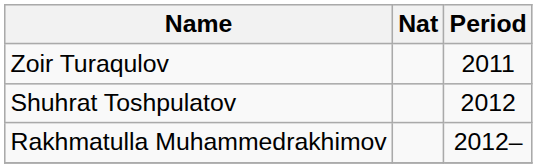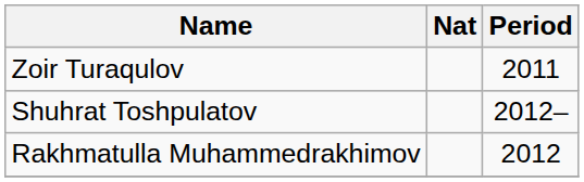Shuhrat Toshpulatov | Period: 2012 -> 2012–
Rakhmatulla Muhammedrakhimov | Period: 2012– -> 2012
